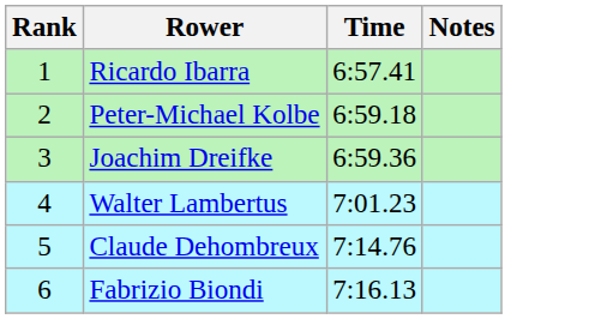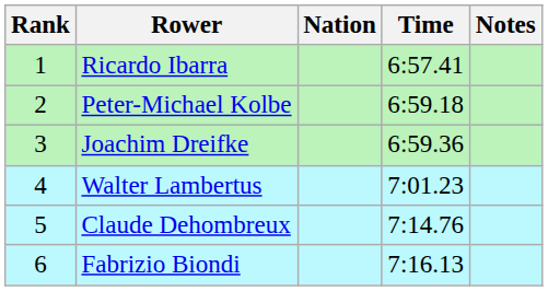+ column: Nation
